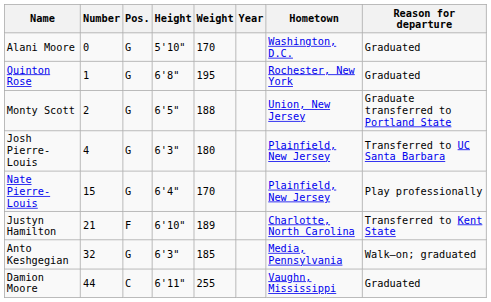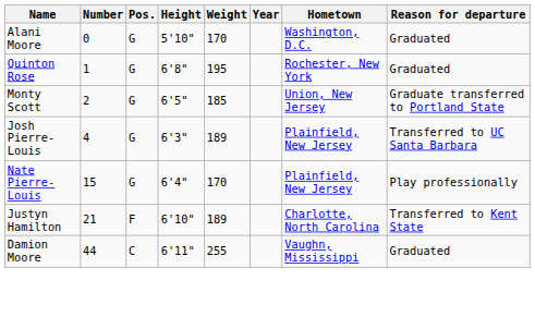Monty Scott | Weight: 188 -> 185
Josh Pierre-Louis | Weight: 180 -> 189
- row: Anto Keshgegian | 32 | G | 6'3" | 185 | Media, Pennsylvania | Walk–on; graduated
